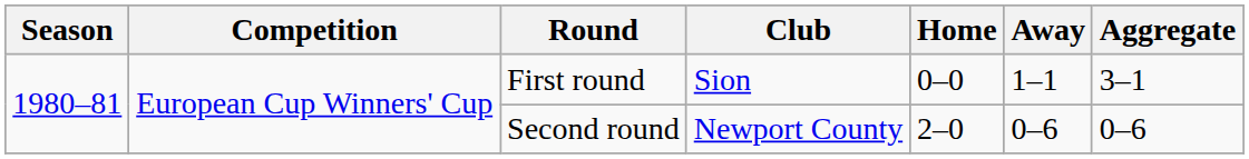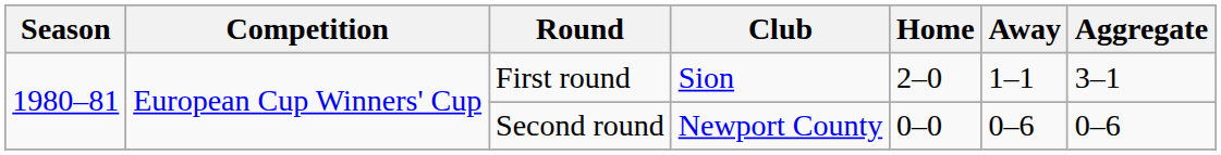First round | Home: 0–0 -> 2–0
Second round | Home: 2–0 -> 0–0
